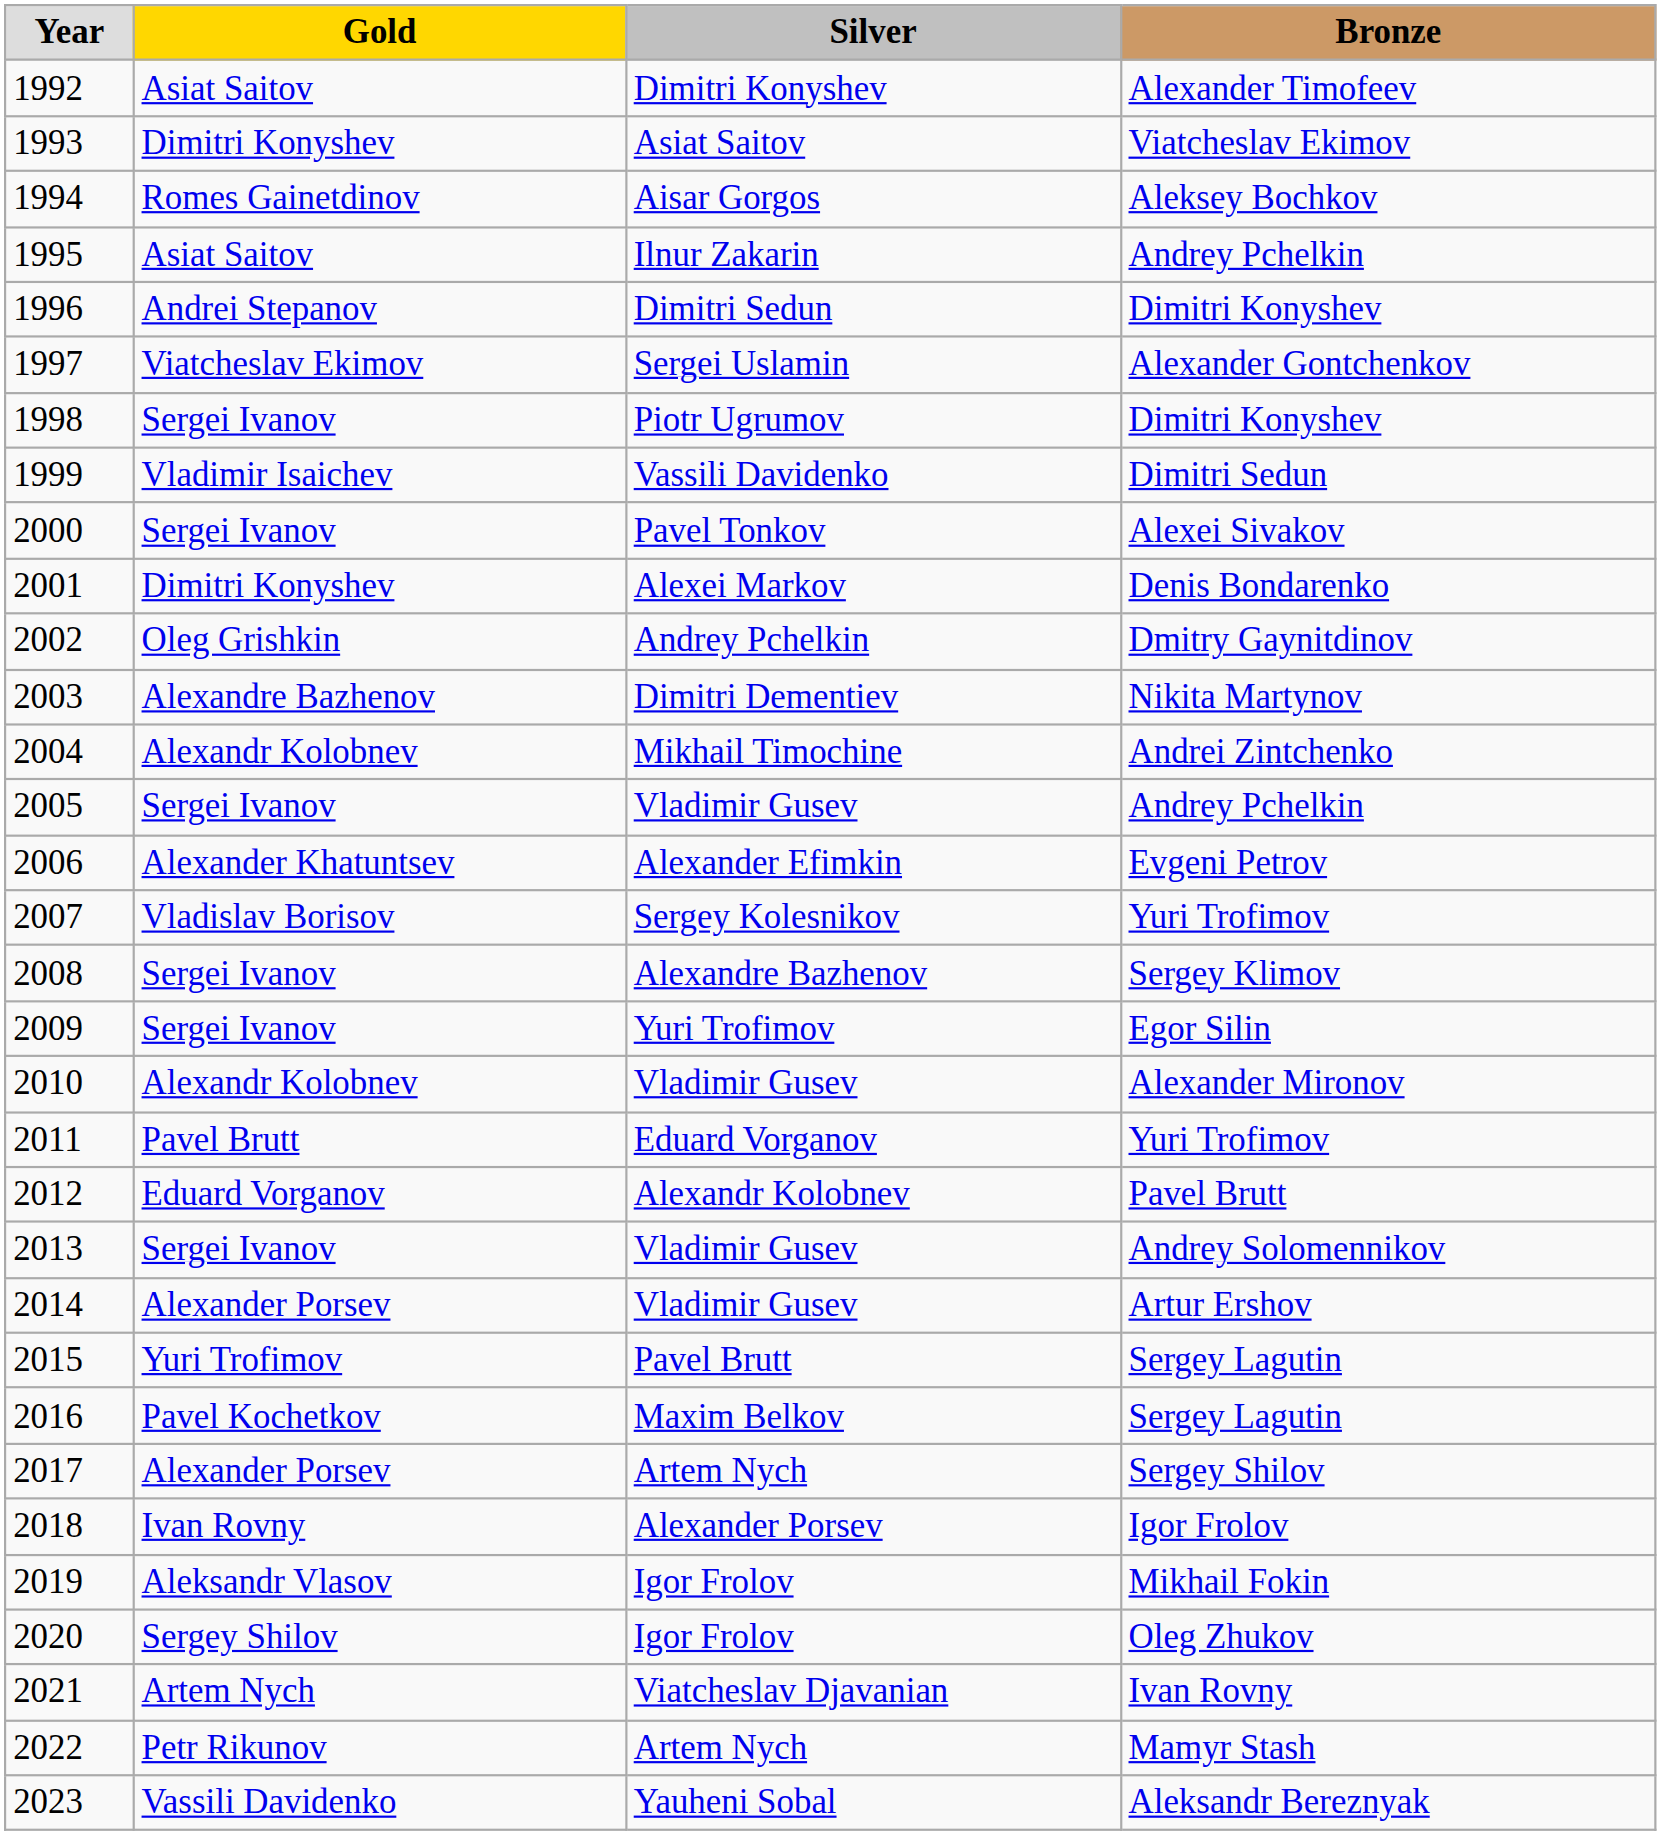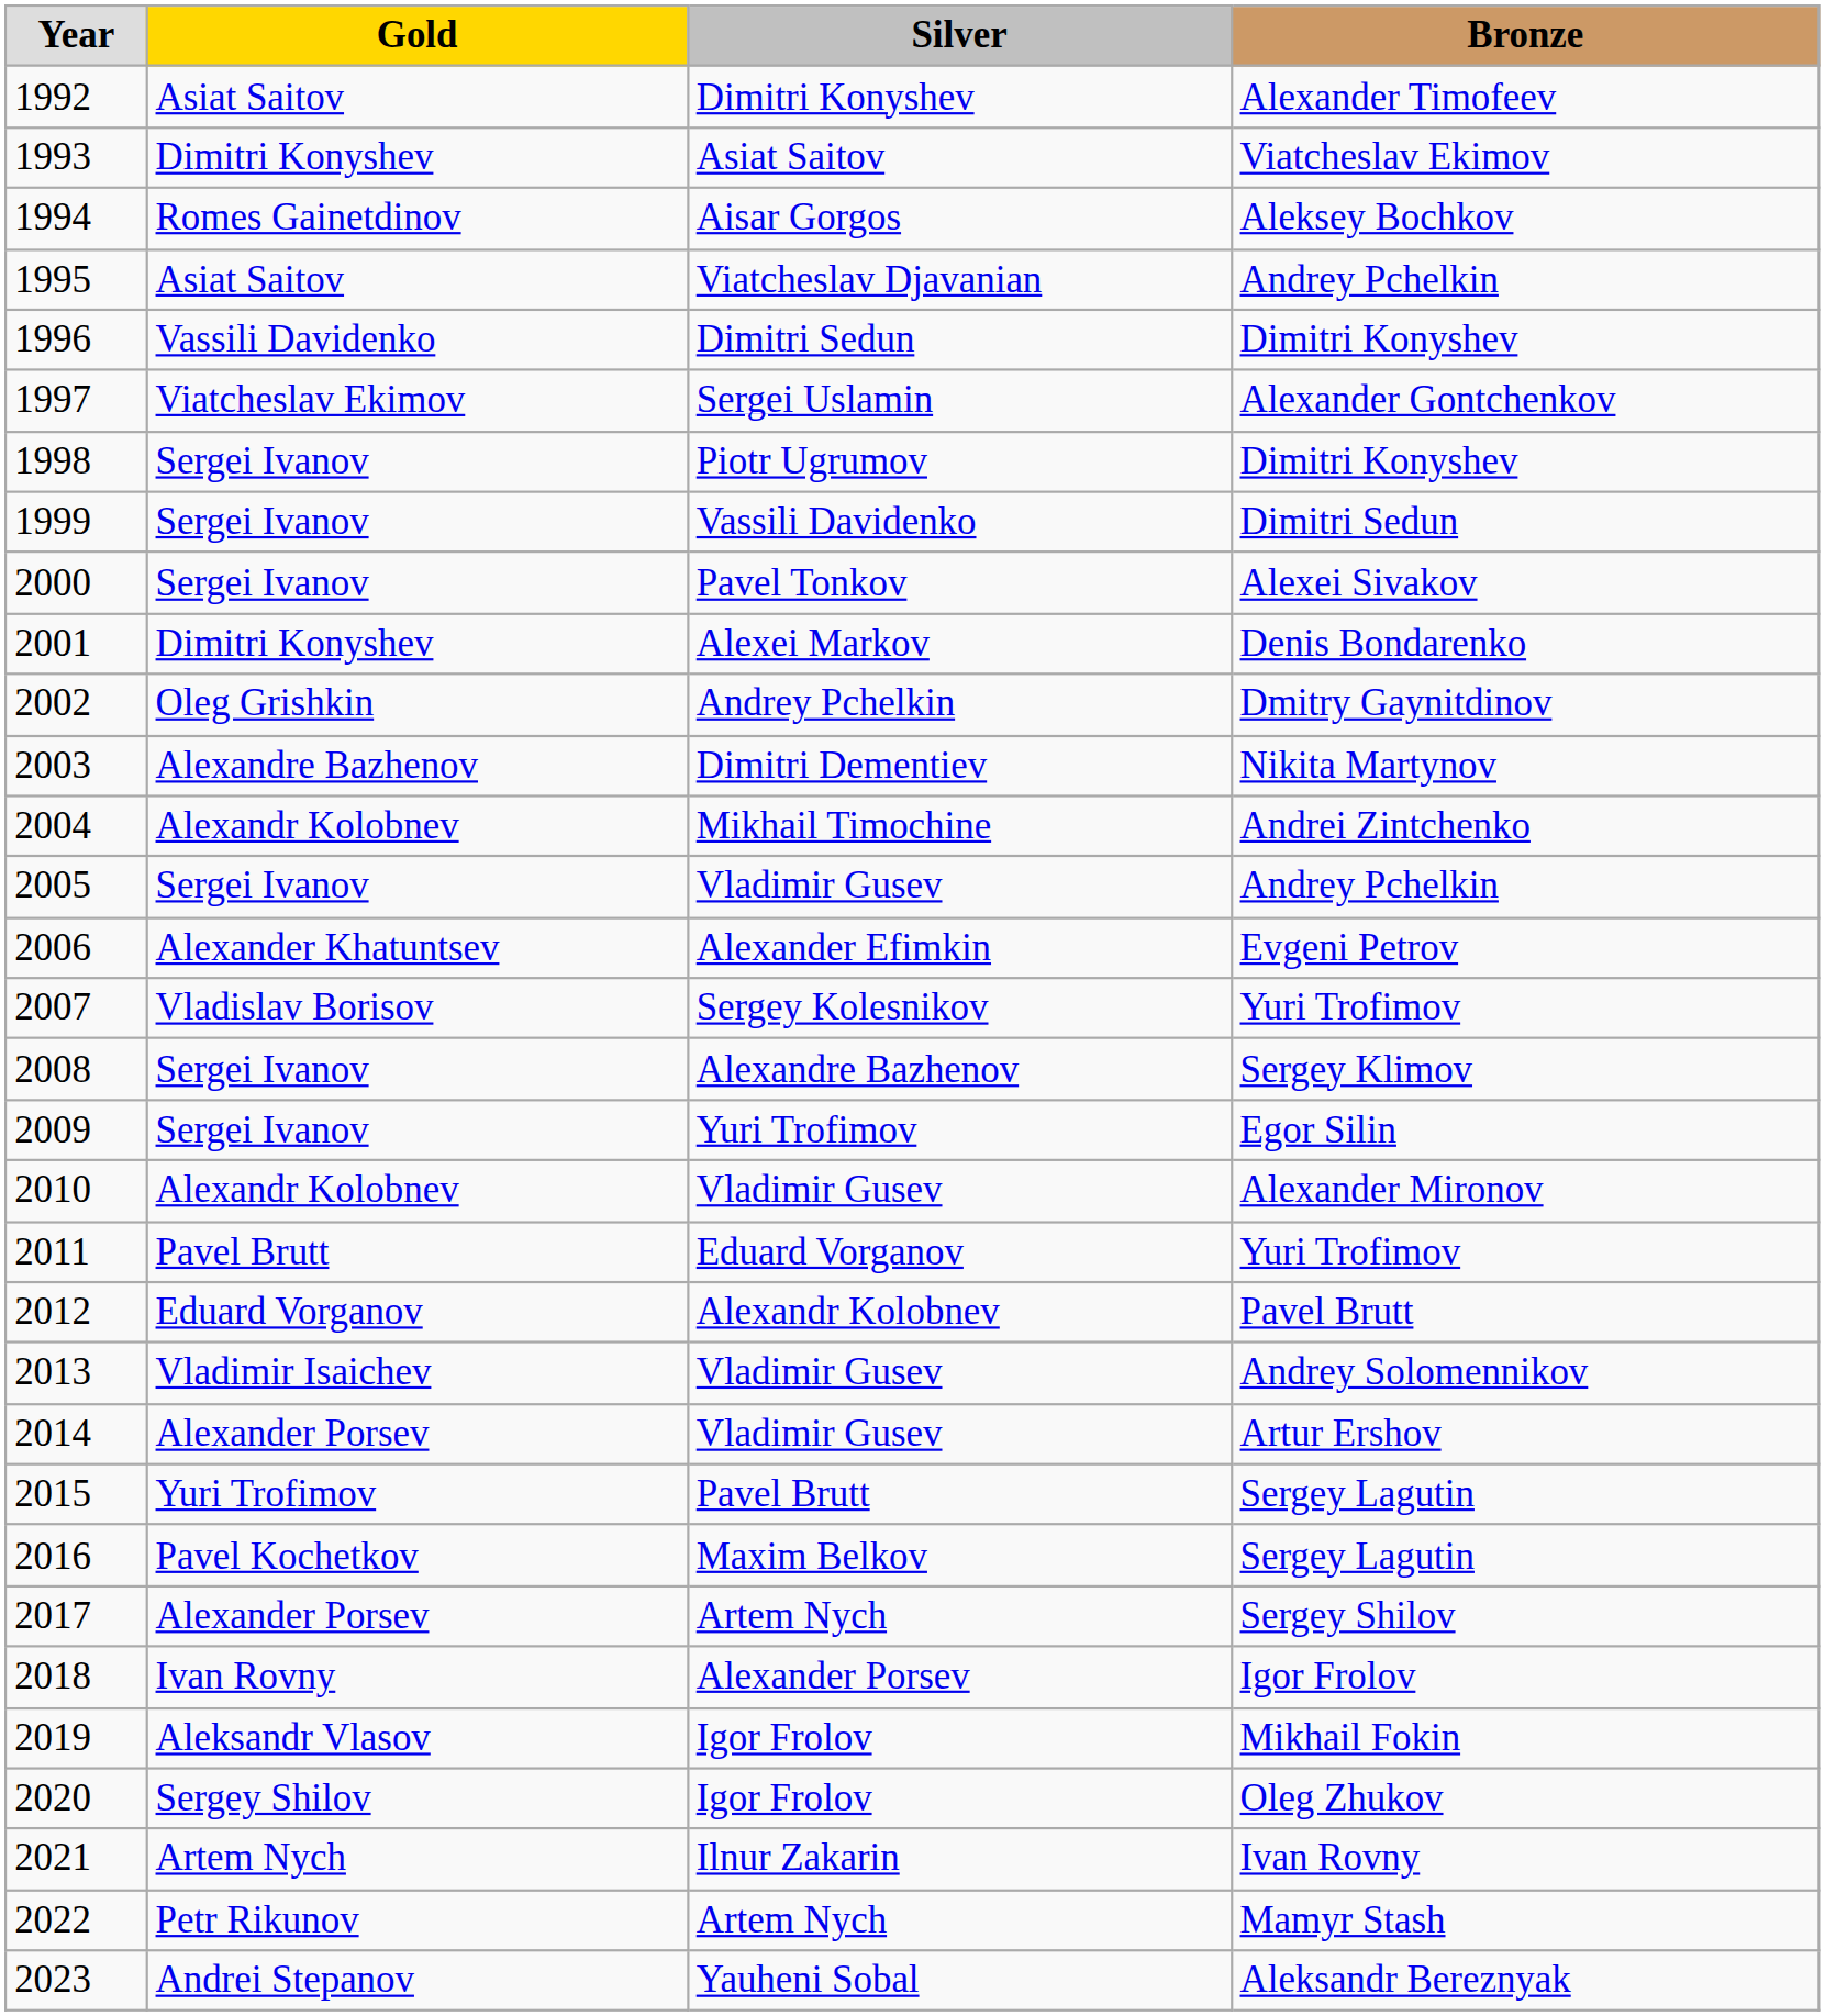1995 | Silver: Ilnur Zakarin -> Viatcheslav Djavanian
1996 | Gold: Andrei Stepanov -> Vassili Davidenko
1999 | Gold: Vladimir Isaichev -> Sergei Ivanov
2013 | Gold: Sergei Ivanov -> Vladimir Isaichev
2021 | Silver: Viatcheslav Djavanian -> Ilnur Zakarin
2023 | Gold: Vassili Davidenko -> Andrei Stepanov
